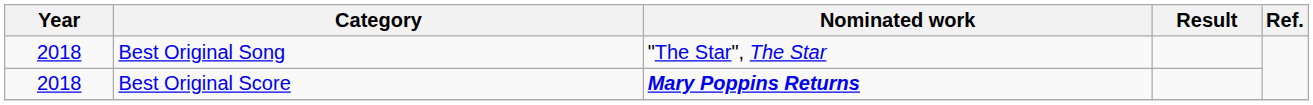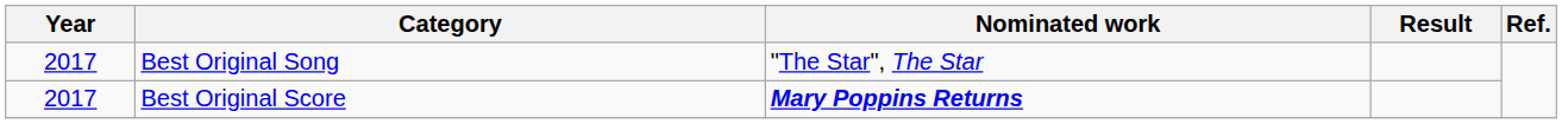Best Original Song | Year: 2018 -> 2017
Best Original Score | Year: 2018 -> 2017
